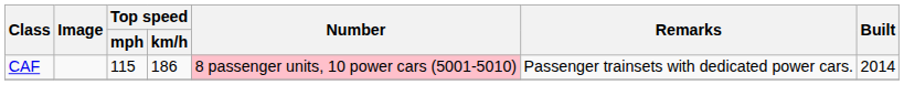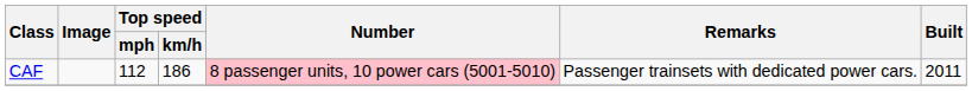CAF | Top speed / mph: 115 -> 112
CAF | Built: 2014 -> 2011
